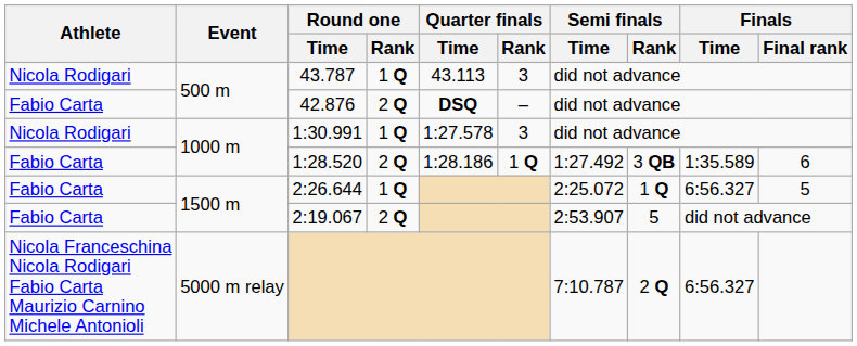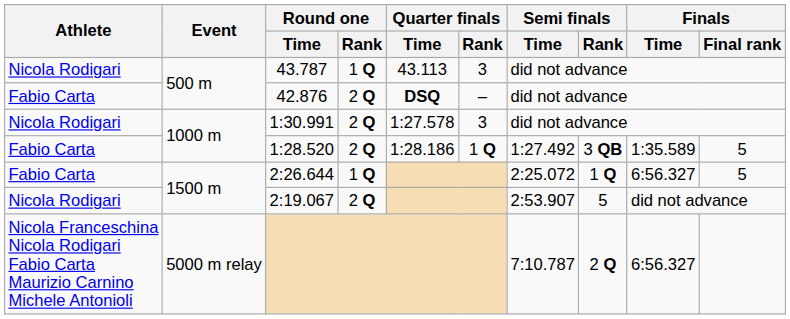1:30.991 | Round one / Rank: 1 Q -> 2 Q
1:28.520 | Finals / Final rank: 6 -> 5
2:19.067 | Athlete: Fabio Carta -> Nicola Rodigari
